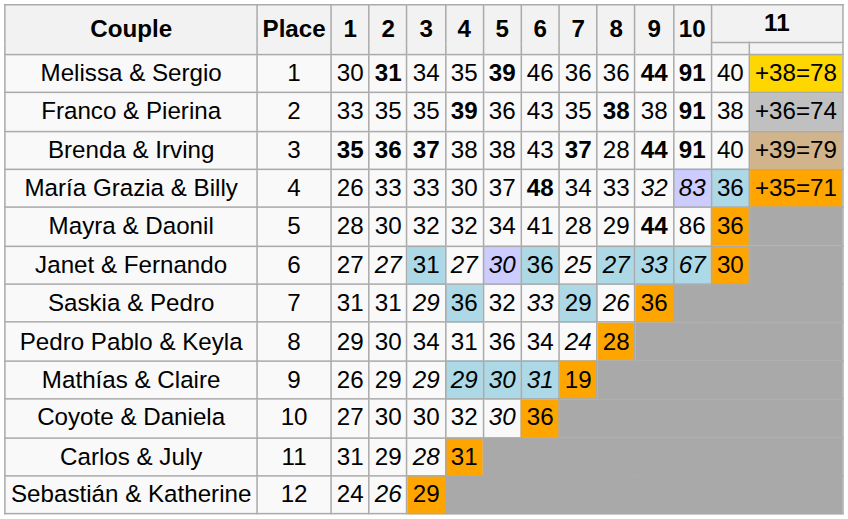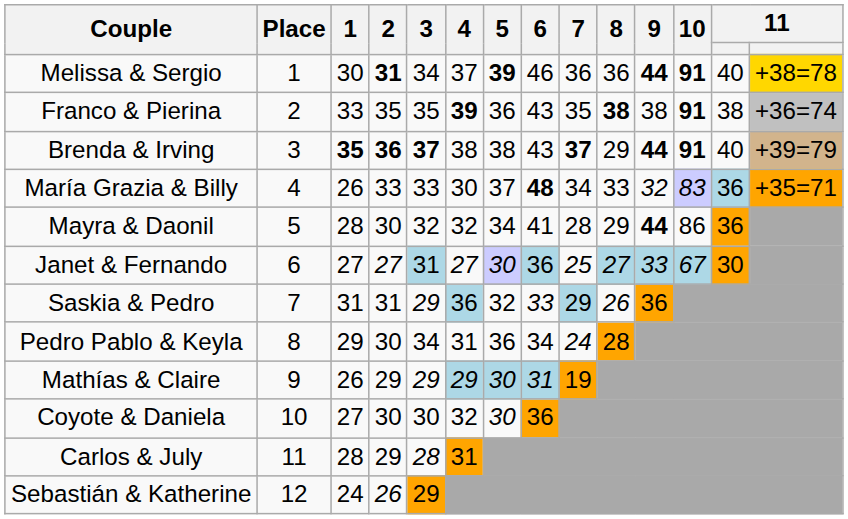Melissa & Sergio | 4: 35 -> 37
Brenda & Irving | 8: 28 -> 29
Carlos & July | 1: 31 -> 28
